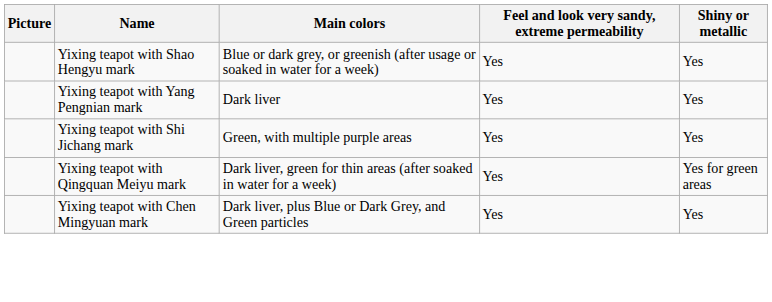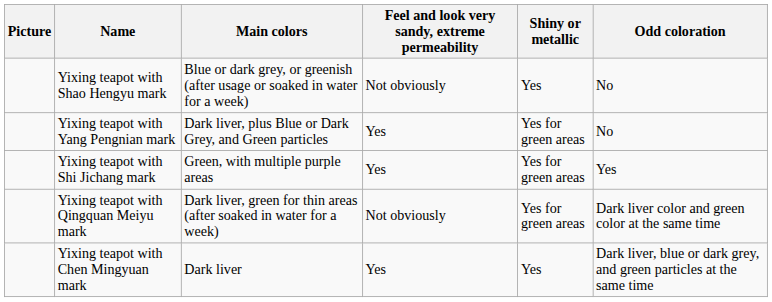+ column: Odd coloration | No | No | Yes | Dark liver color and green color at the same time | Dark liver, blue or dark grey, and green particles at the same time
Yixing teapot with Shao Hengyu mark | Feel and look very sandy, extreme permeability: Yes -> Not obviously
Yixing teapot with Yang Pengnian mark | Main colors: Dark liver -> Dark liver, plus Blue or Dark Grey, and Green particles
Yixing teapot with Yang Pengnian mark | Shiny or metallic: Yes -> Yes for green areas
Yixing teapot with Shi Jichang mark | Shiny or metallic: Yes -> Yes for green areas
Yixing teapot with Qingquan Meiyu mark | Feel and look very sandy, extreme permeability: Yes -> Not obviously
Yixing teapot with Chen Mingyuan mark | Main colors: Dark liver, plus Blue or Dark Grey, and Green particles -> Dark liver
